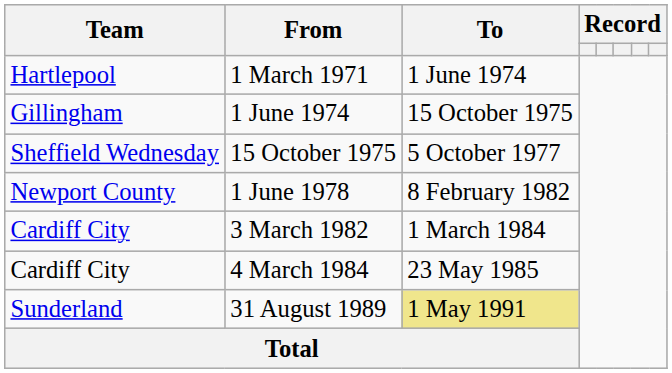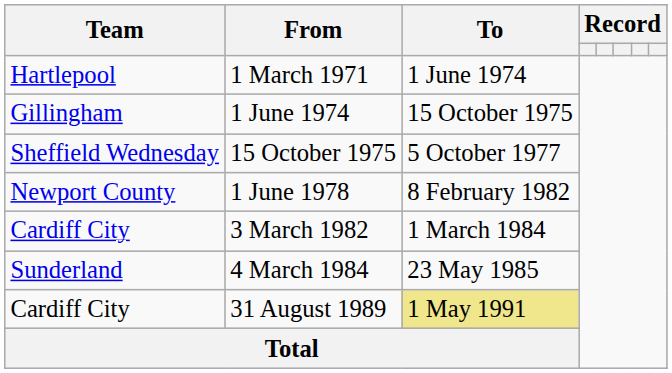4 March 1984 | Team: Cardiff City -> Sunderland
31 August 1989 | Team: Sunderland -> Cardiff City
